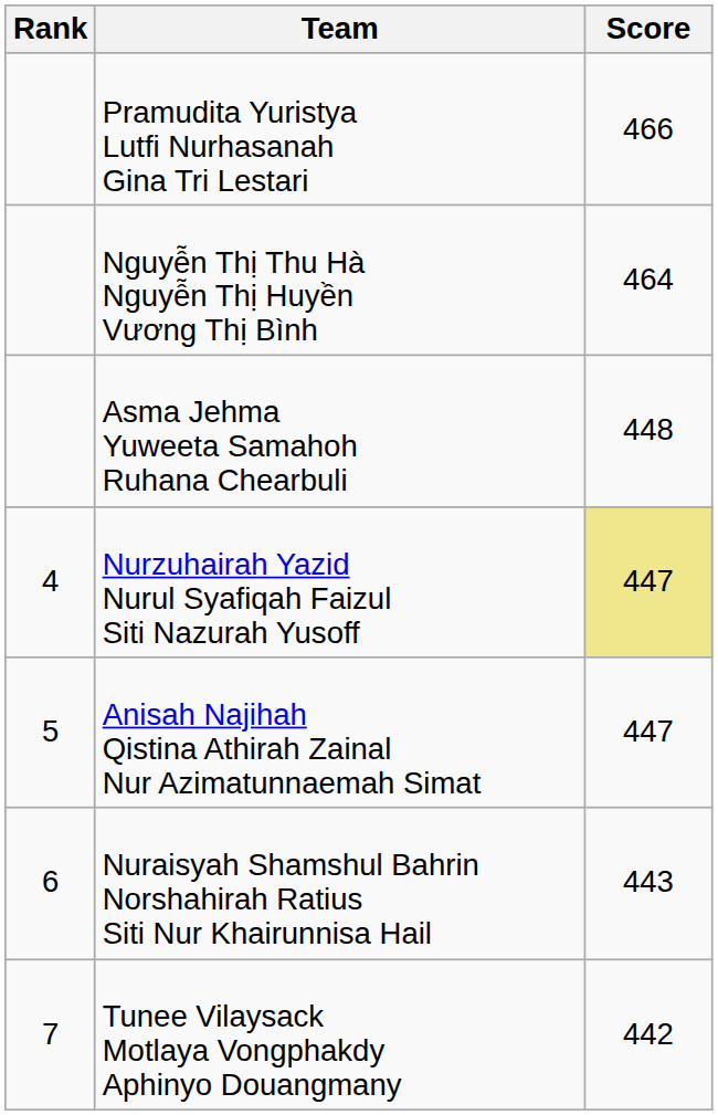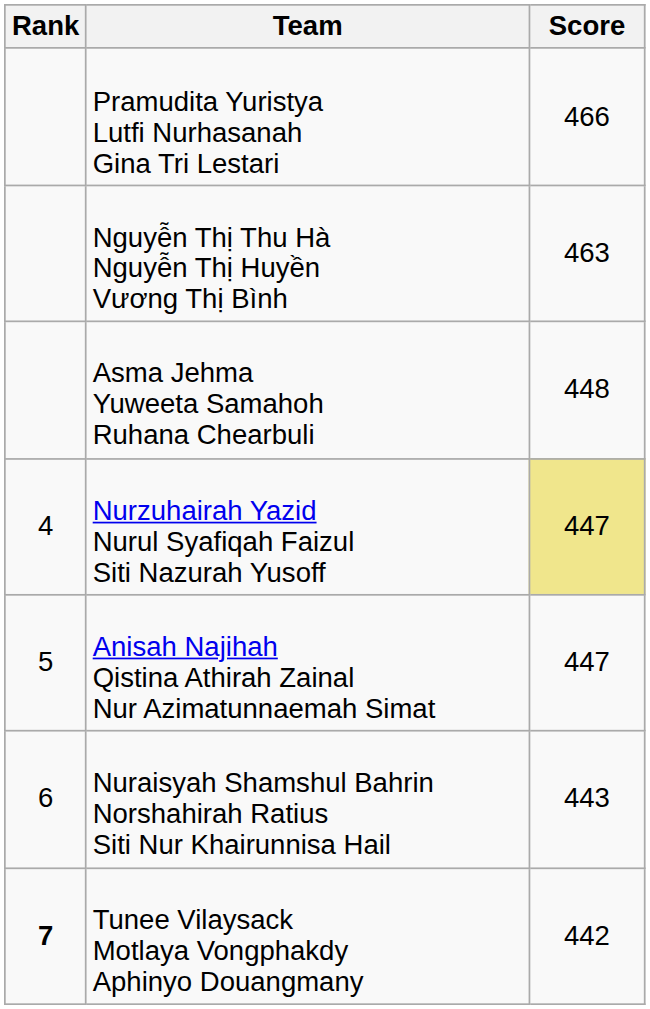Nguyễn Thị Thu Hà Nguyễn Thị Huyền Vương Thị Bình | Score: 464 -> 463
Tunee Vilaysack Motlaya Vongphakdy Aphinyo Douangmany | Rank: normal -> bold
